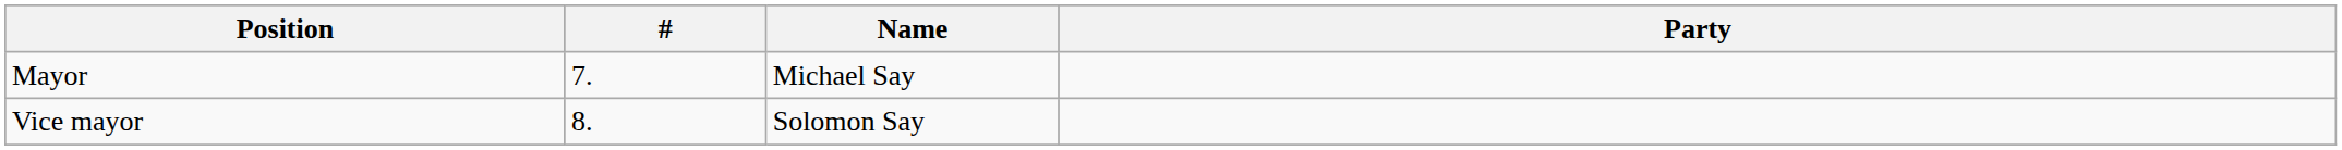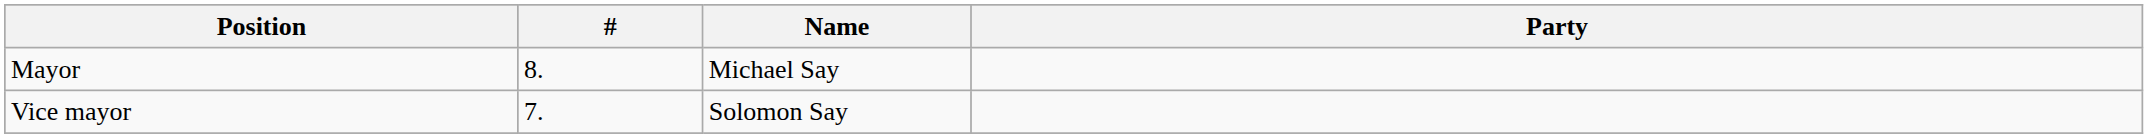Mayor | #: 7. -> 8.
Vice mayor | #: 8. -> 7.
